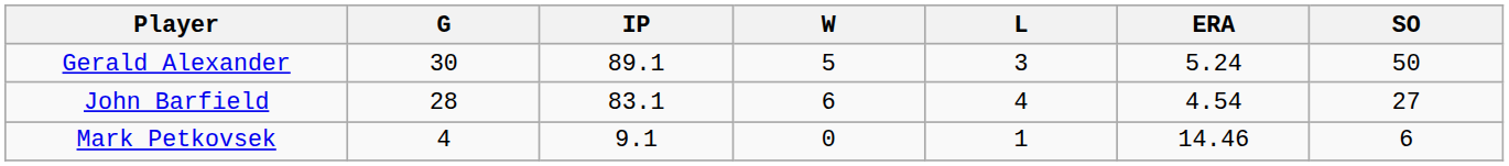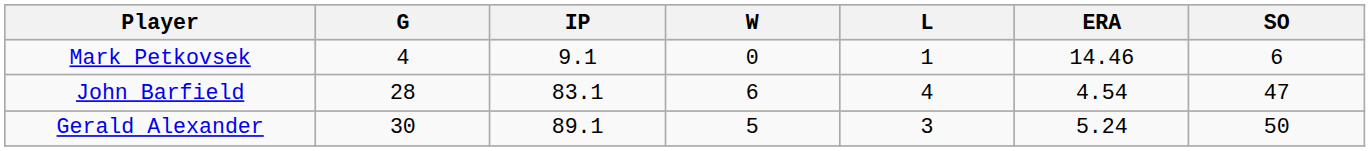rows swapped: Gerald Alexander <-> Mark Petkovsek
John Barfield | SO: 27 -> 47
